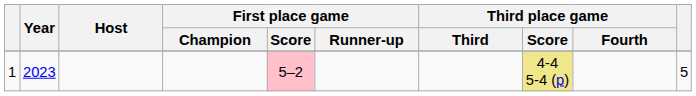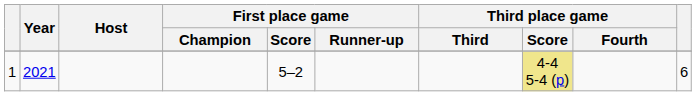1 | Year: 2023 -> 2021
1 | First place game / Score: pink background -> no background
1 | column 10: 5 -> 6
